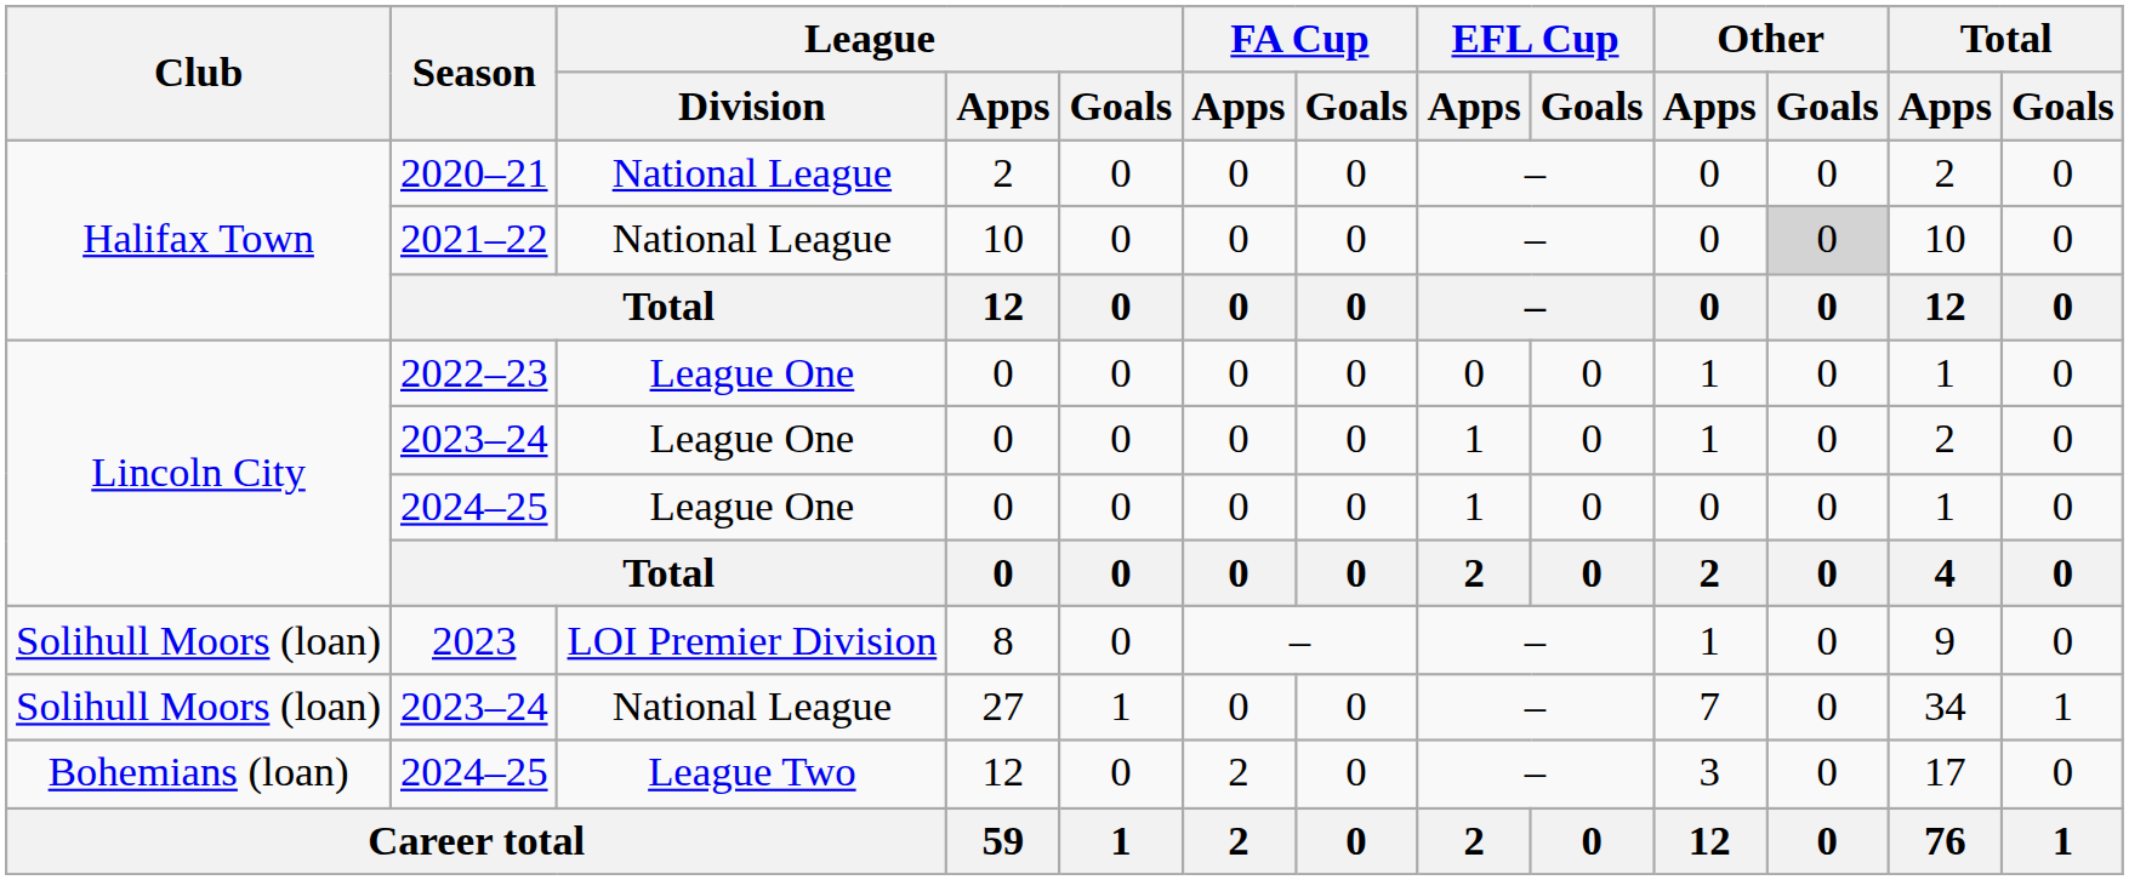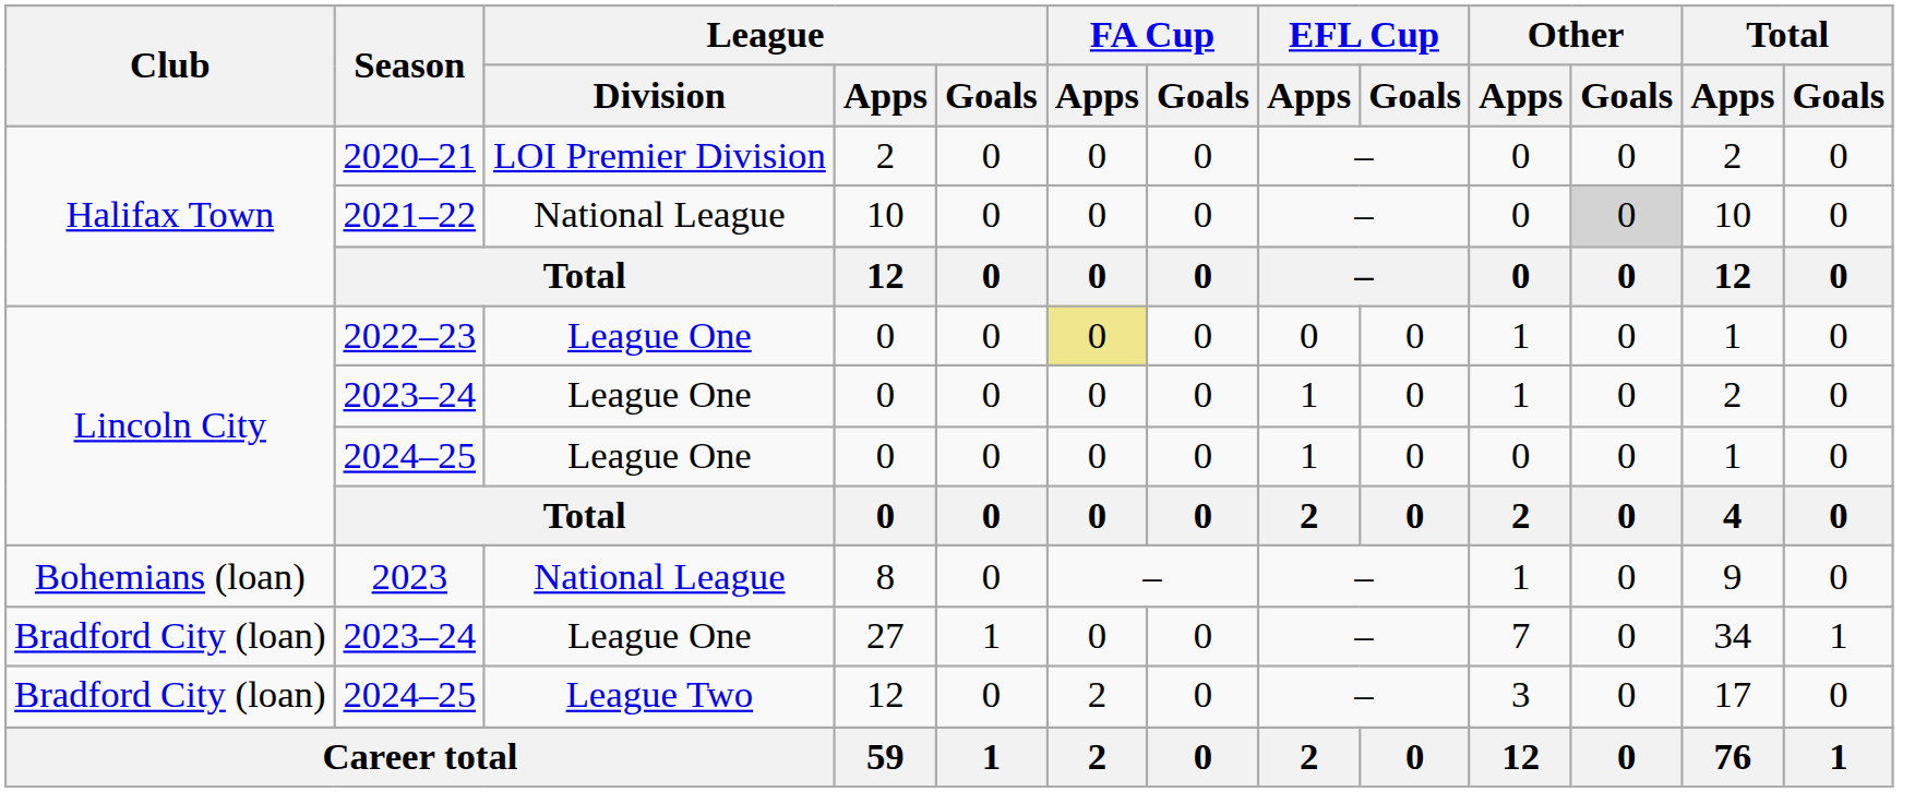2020–21 | League / Division: National League -> LOI Premier Division
2022–23 | FA Cup / Apps: no background -> khaki background
2023 | Club: Solihull Moors (loan) -> Bohemians (loan)
2023 | League / Division: LOI Premier Division -> National League
2023–24 / 27 | Club: Solihull Moors (loan) -> Bradford City (loan)
2023–24 / 27 | League / Division: National League -> League One
2024–25 / 12 | Club: Bohemians (loan) -> Bradford City (loan)
